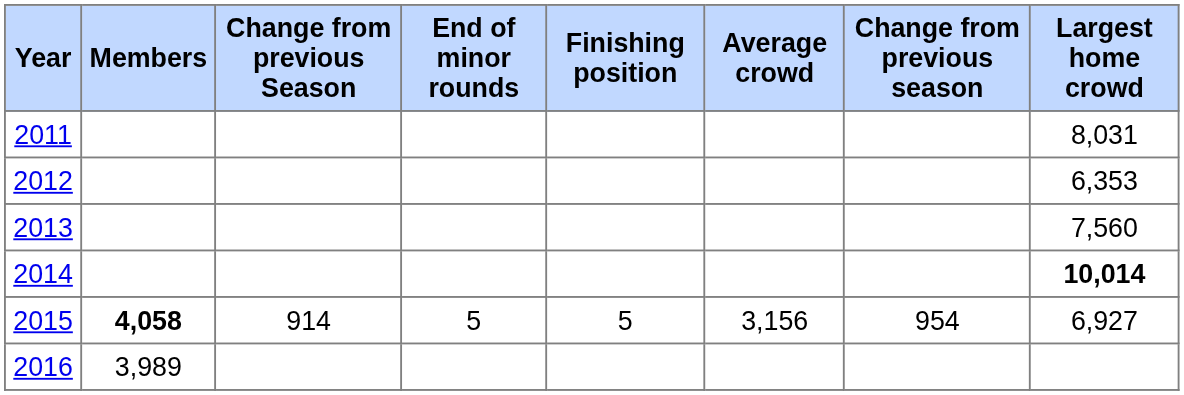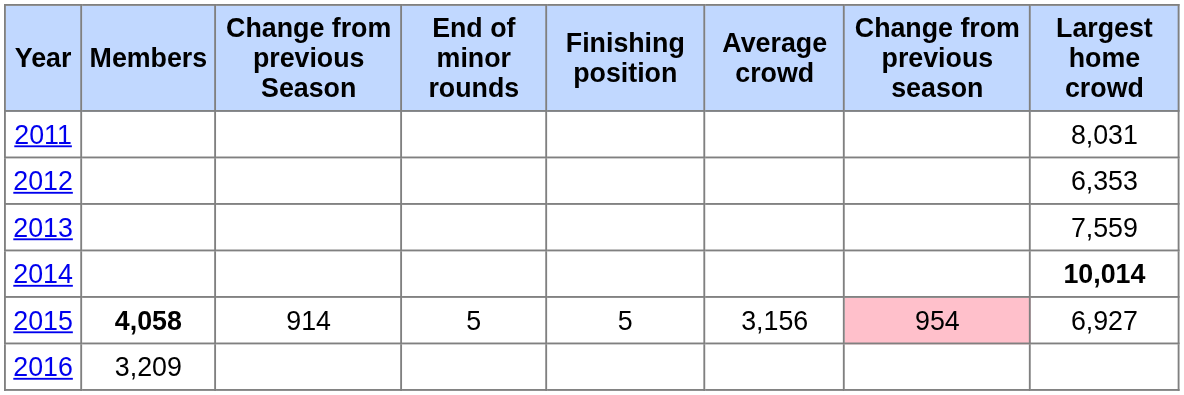2013 | Largest home crowd: 7,560 -> 7,559
2015 | Change from previous season: no background -> pink background
2016 | Members: 3,989 -> 3,209
